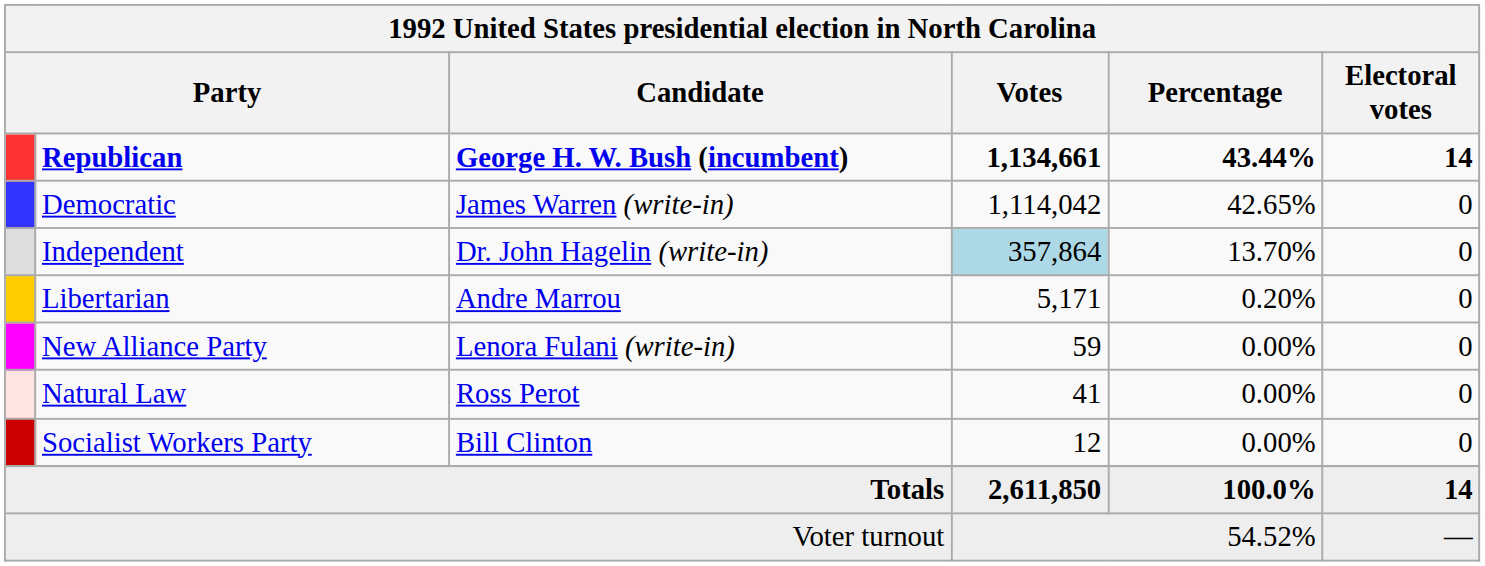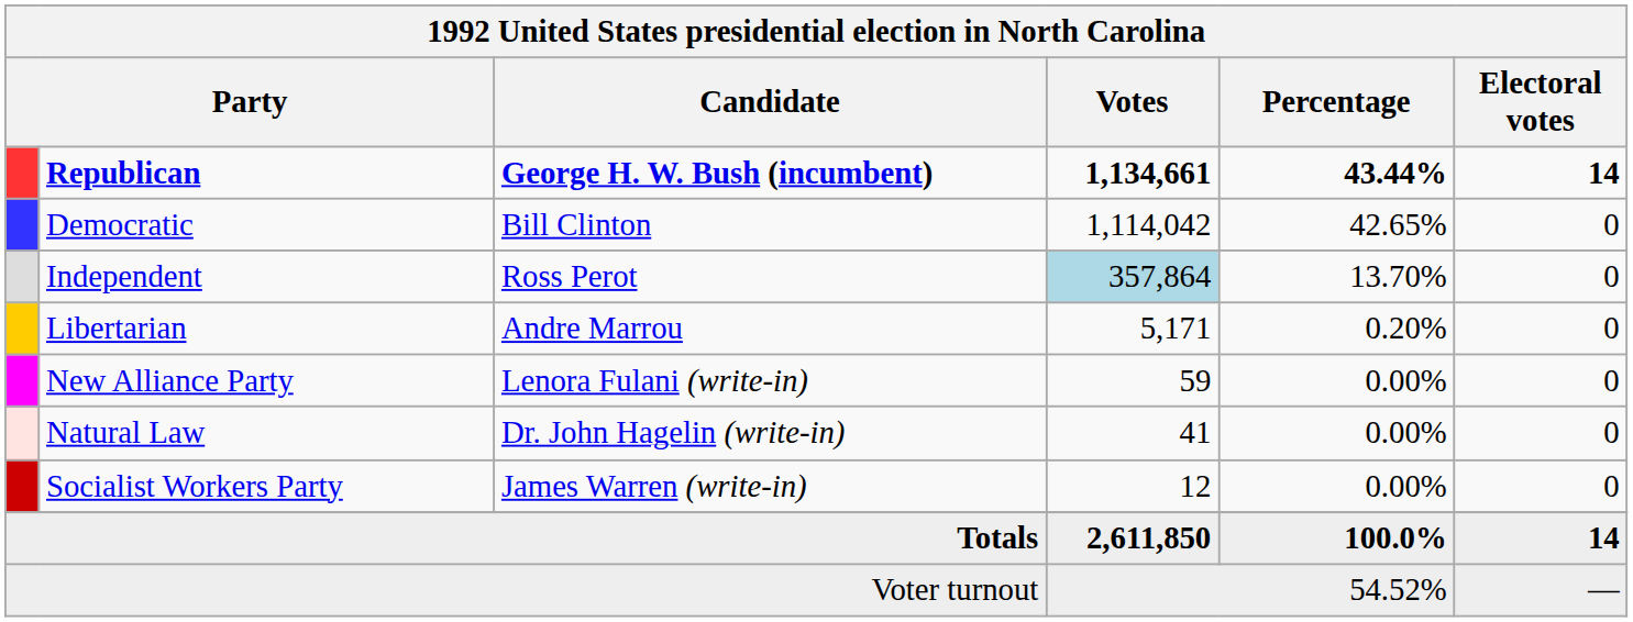Democratic | Candidate: James Warren (write-in) -> Bill Clinton
Independent | Candidate: Dr. John Hagelin (write-in) -> Ross Perot
Natural Law | Candidate: Ross Perot -> Dr. John Hagelin (write-in)
Socialist Workers Party | Candidate: Bill Clinton -> James Warren (write-in)
